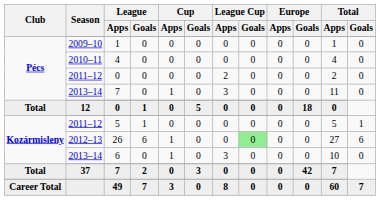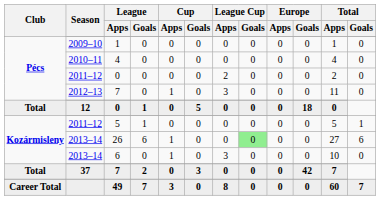Pécs / 7 | Season: 2013–14 -> 2012–13
26 | Season: 2012–13 -> 2013–14
